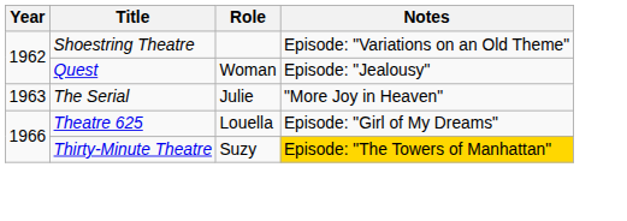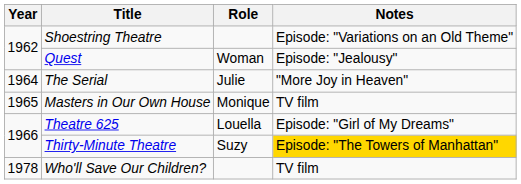The Serial | Year: 1963 -> 1964
+ row: 1965 | Masters in Our Own House | Monique | TV film
+ row: 1978 | Who'll Save Our Children? | TV film
